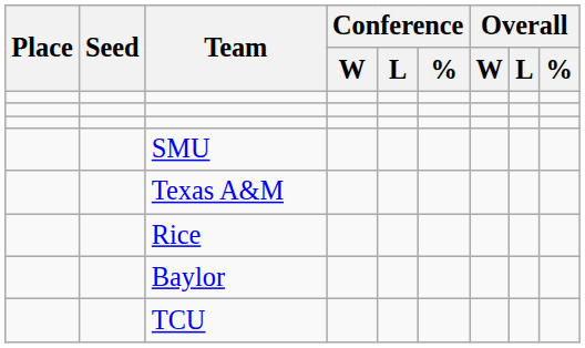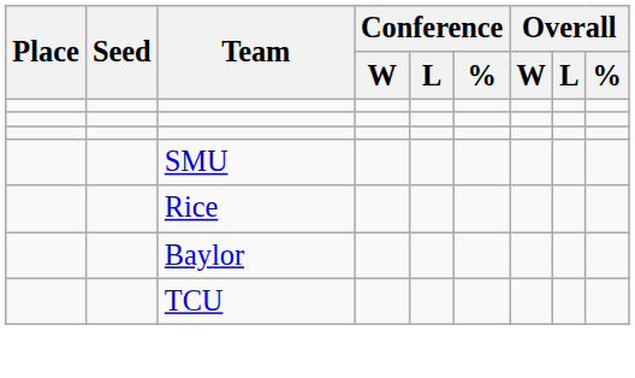- row: Texas A&M
